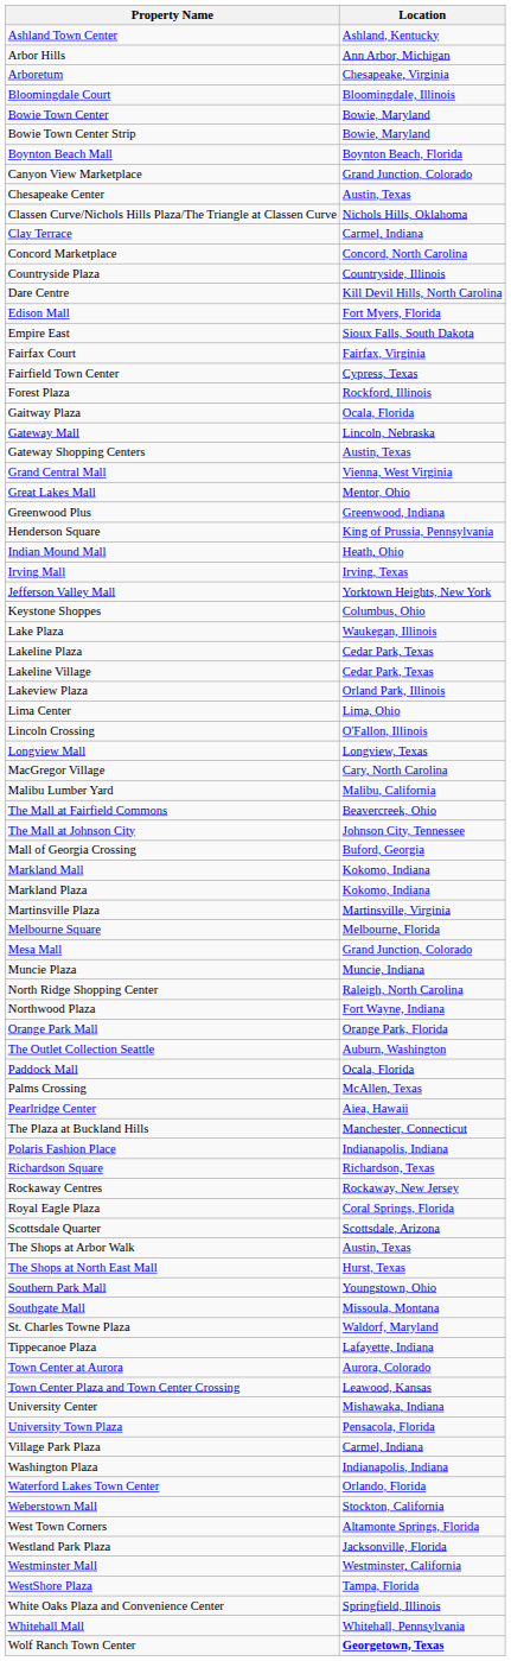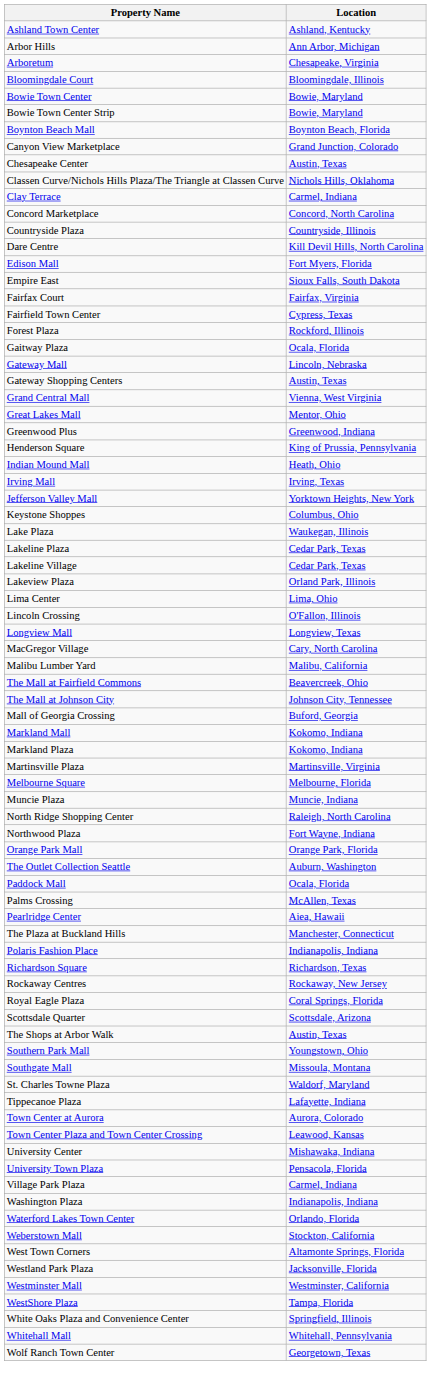- row: Mesa Mall | Grand Junction, Colorado
- row: The Shops at North East Mall | Hurst, Texas
Wolf Ranch Town Center | Location: bold -> normal
